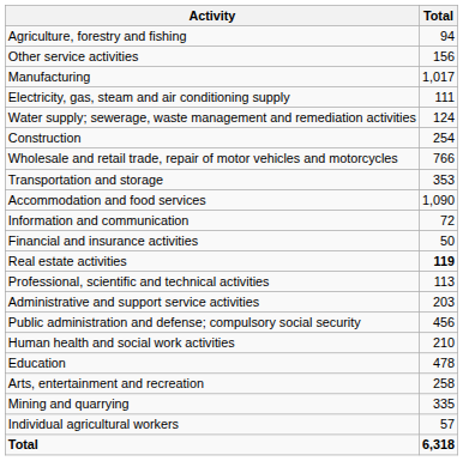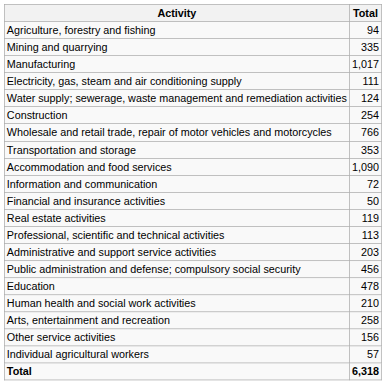rows swapped: Mining and quarrying <-> Other service activities
Real estate activities | Total: bold -> normal
rows swapped: Education <-> Human health and social work activities
